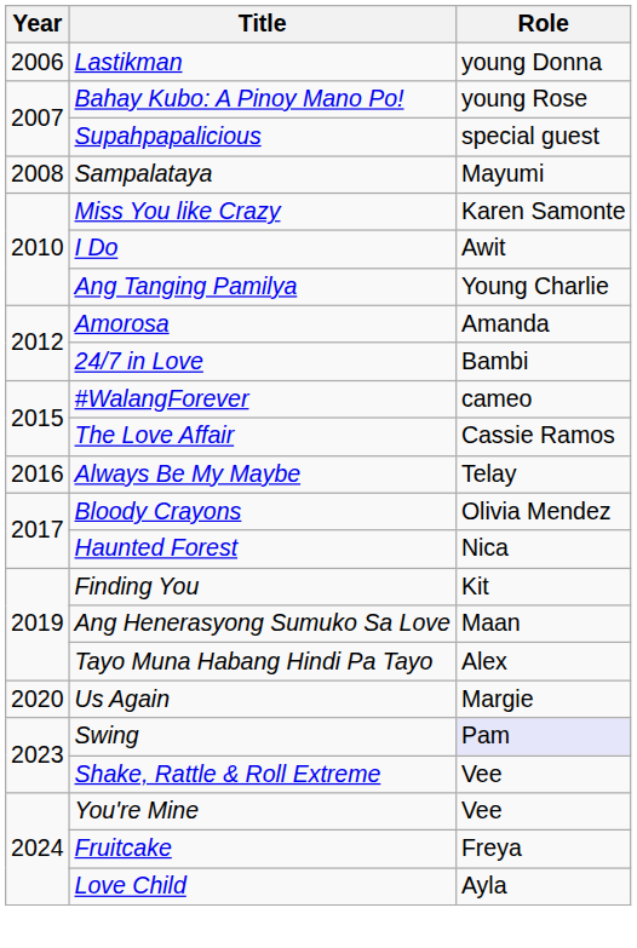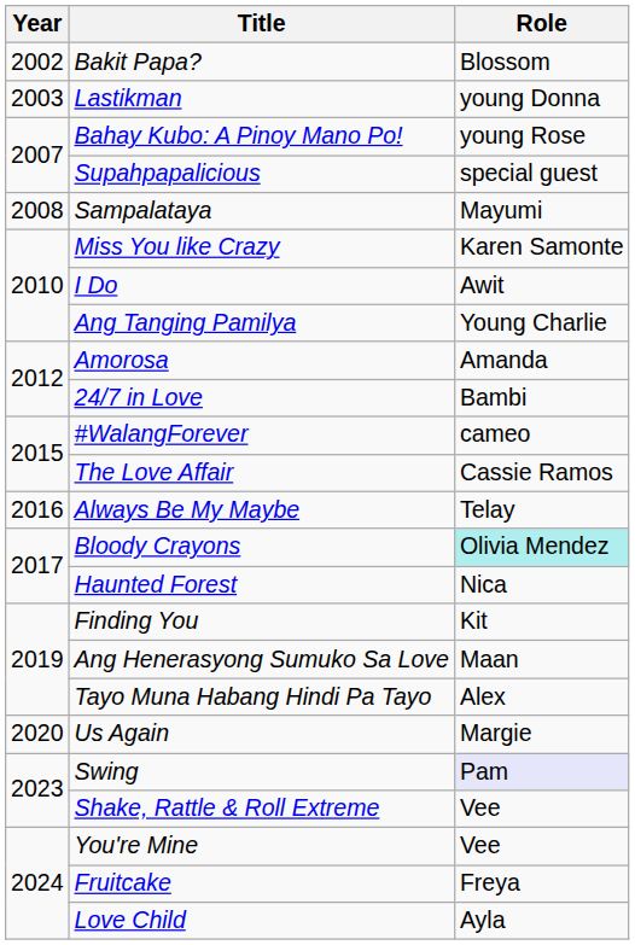+ row: 2002 | Bakit Papa? | Blossom
Lastikman | Year: 2006 -> 2003
Bloody Crayons | Role: no background -> paleturquoise background
